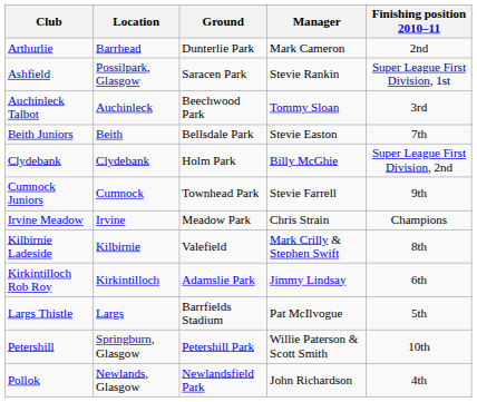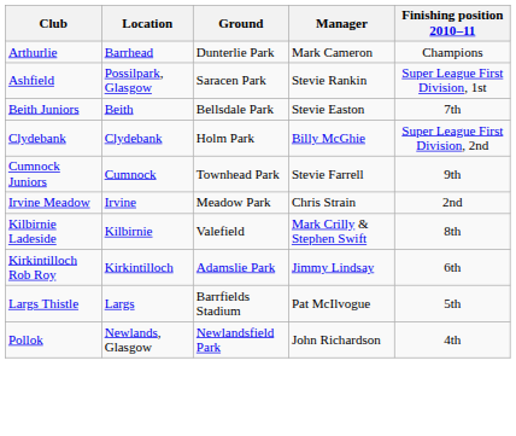Arthurlie | Finishing position 2010–11: 2nd -> Champions
- row: Auchinleck Talbot | Auchinleck | Beechwood Park | Tommy Sloan | 3rd
Irvine Meadow | Finishing position 2010–11: Champions -> 2nd
- row: Petershill | Springburn, Glasgow | Petershill Park | Willie Paterson & Scott Smith | 10th
